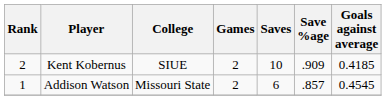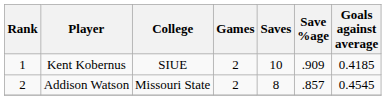Kent Kobernus | Rank: 2 -> 1
Addison Watson | Rank: 1 -> 2
Addison Watson | Saves: 6 -> 8
